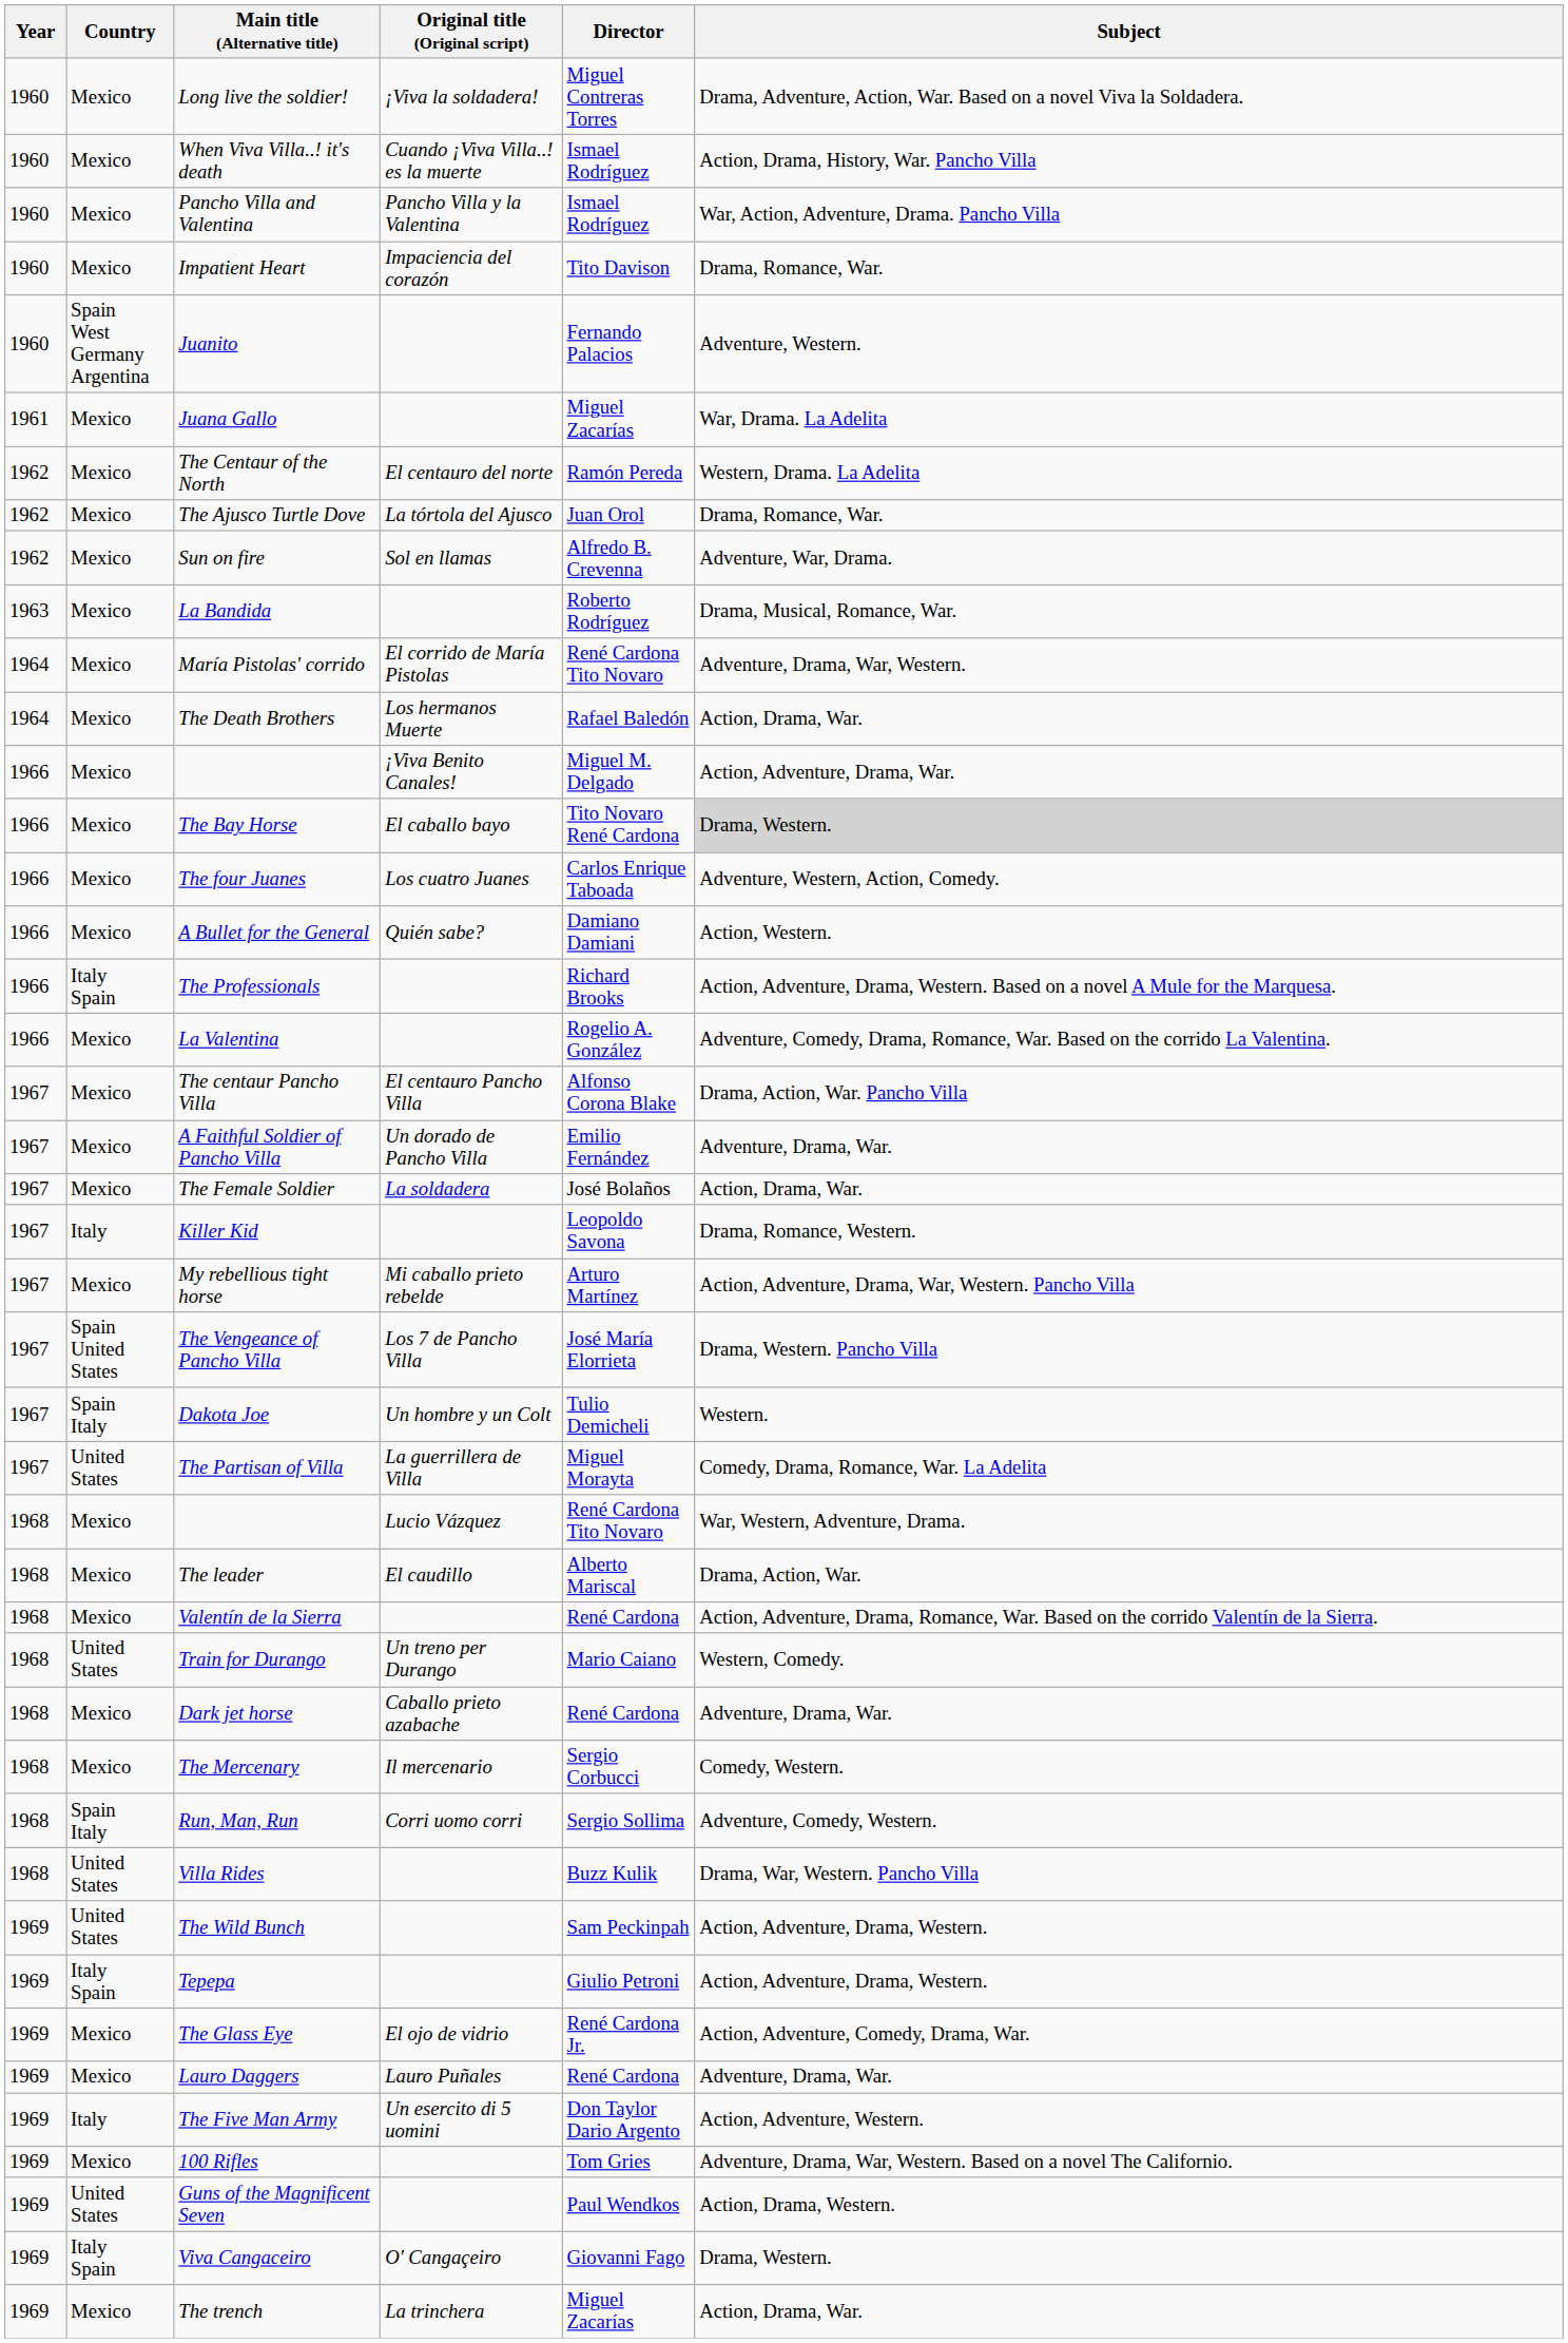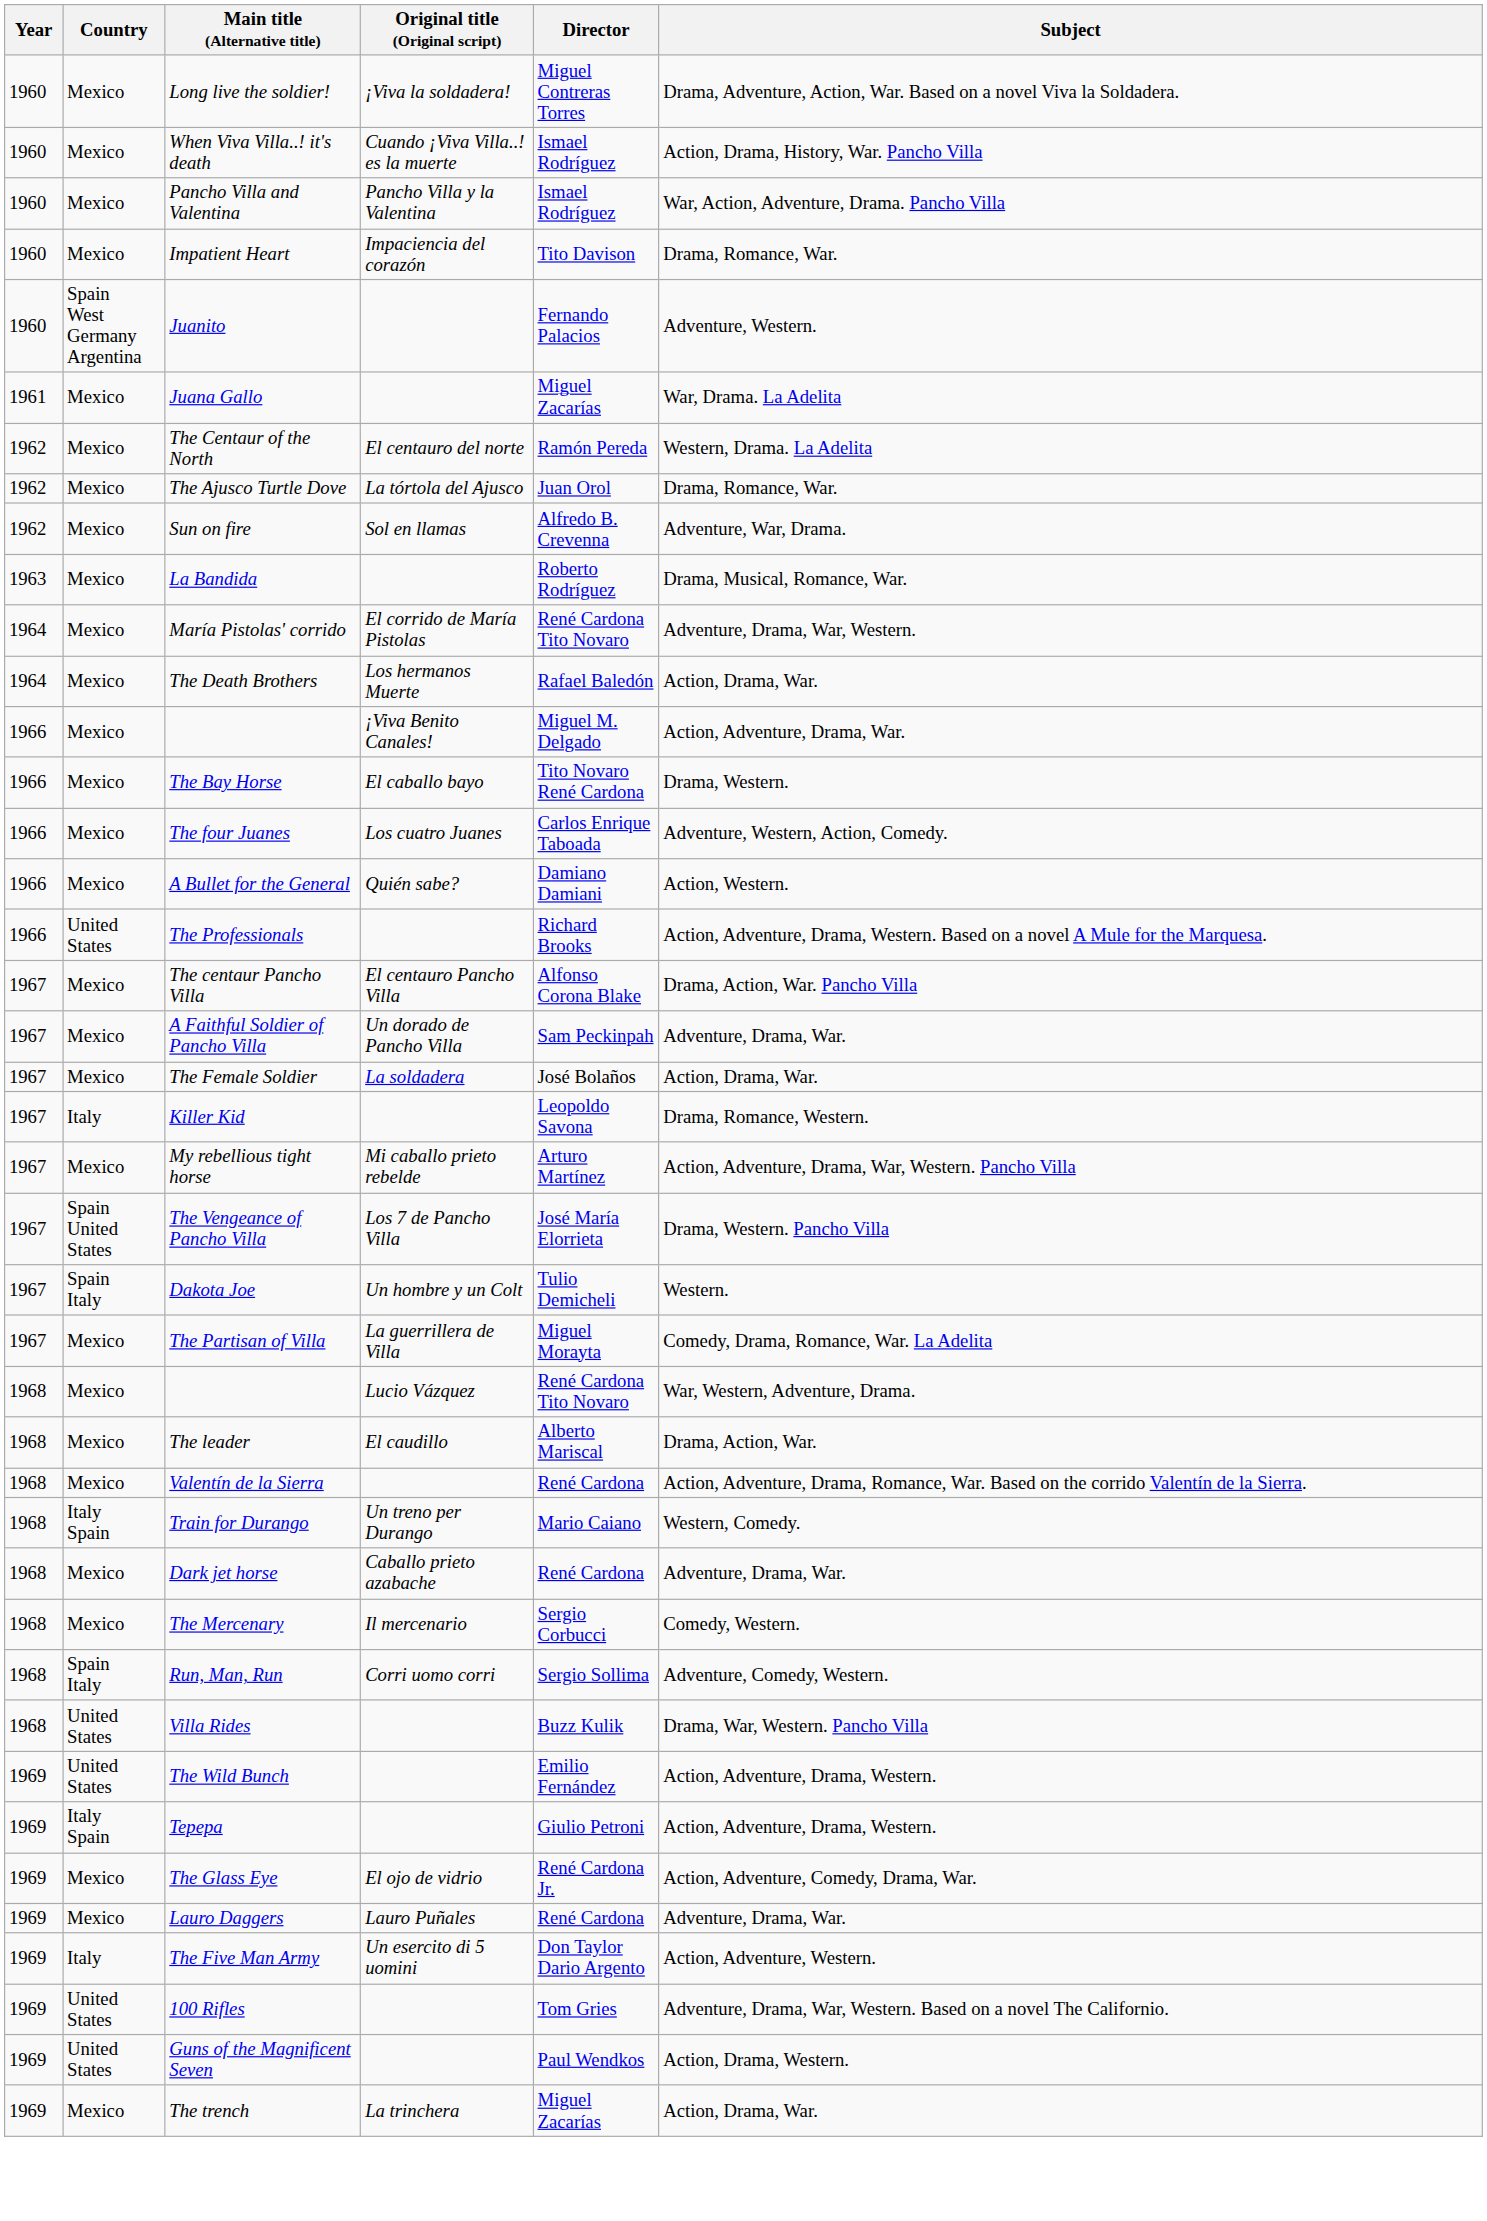The Bay Horse | Subject: lightgrey background -> no background
The Professionals | Country: Italy Spain -> United States
- row: 1966 | Mexico | La Valentina | Rogelio A. González | Adventure, Comedy, Drama, Romance, War. Based on the corrido La Valentina.
A Faithful Soldier of Pancho Villa | Director: Emilio Fernández -> Sam Peckinpah
The Partisan of Villa | Country: United States -> Mexico
Train for Durango | Country: United States -> Italy Spain
The Wild Bunch | Director: Sam Peckinpah -> Emilio Fernández
100 Rifles | Country: Mexico -> United States
- row: 1969 | Italy Spain | Viva Cangaceiro | O' Cangaçeiro | Giovanni Fago | Drama, Western.
